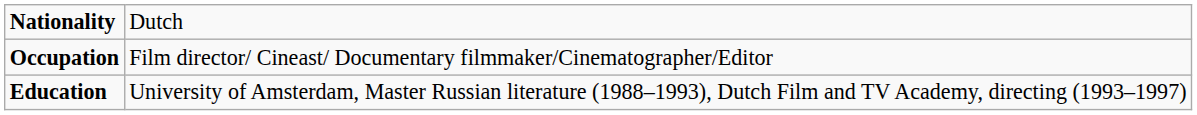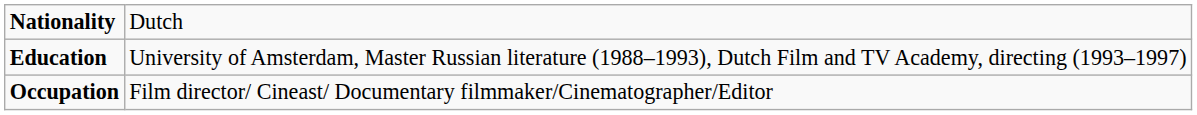rows swapped: Education <-> Occupation
